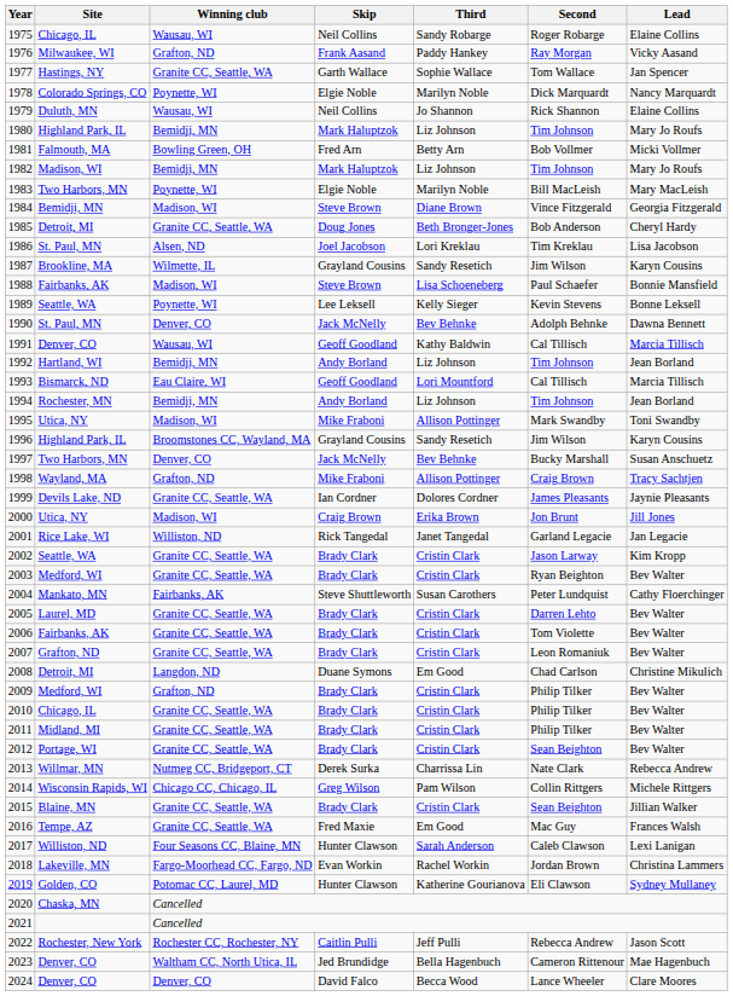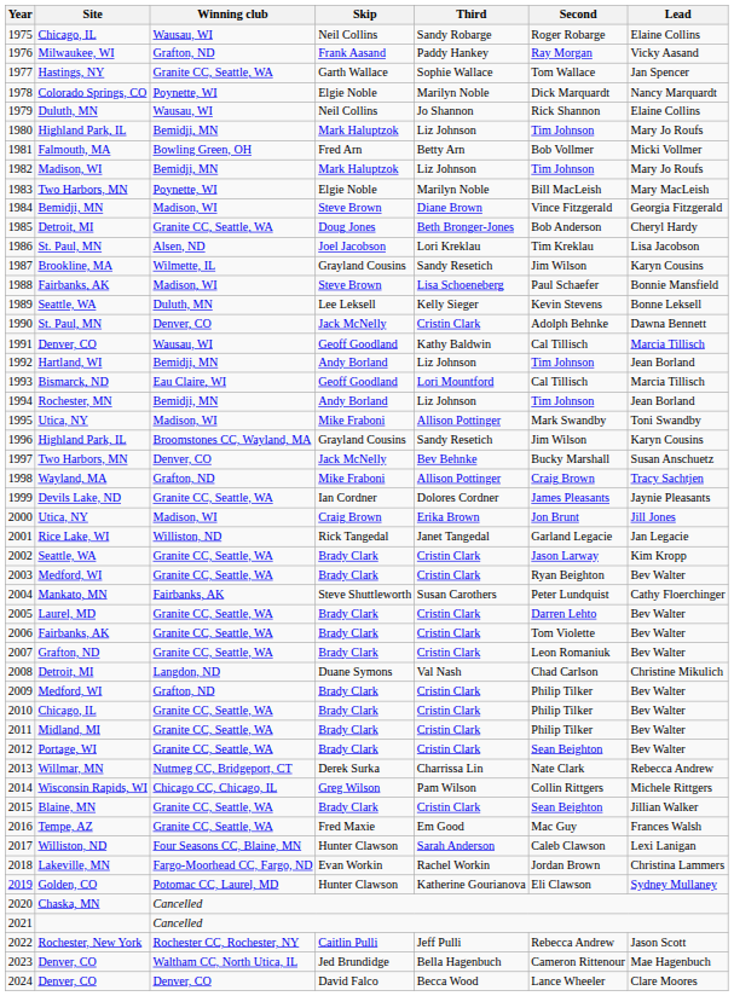1989 | Winning club: Poynette, WI -> Duluth, MN
1990 | Third: Bev Behnke -> Cristin Clark
2008 | Third: Em Good -> Val Nash
